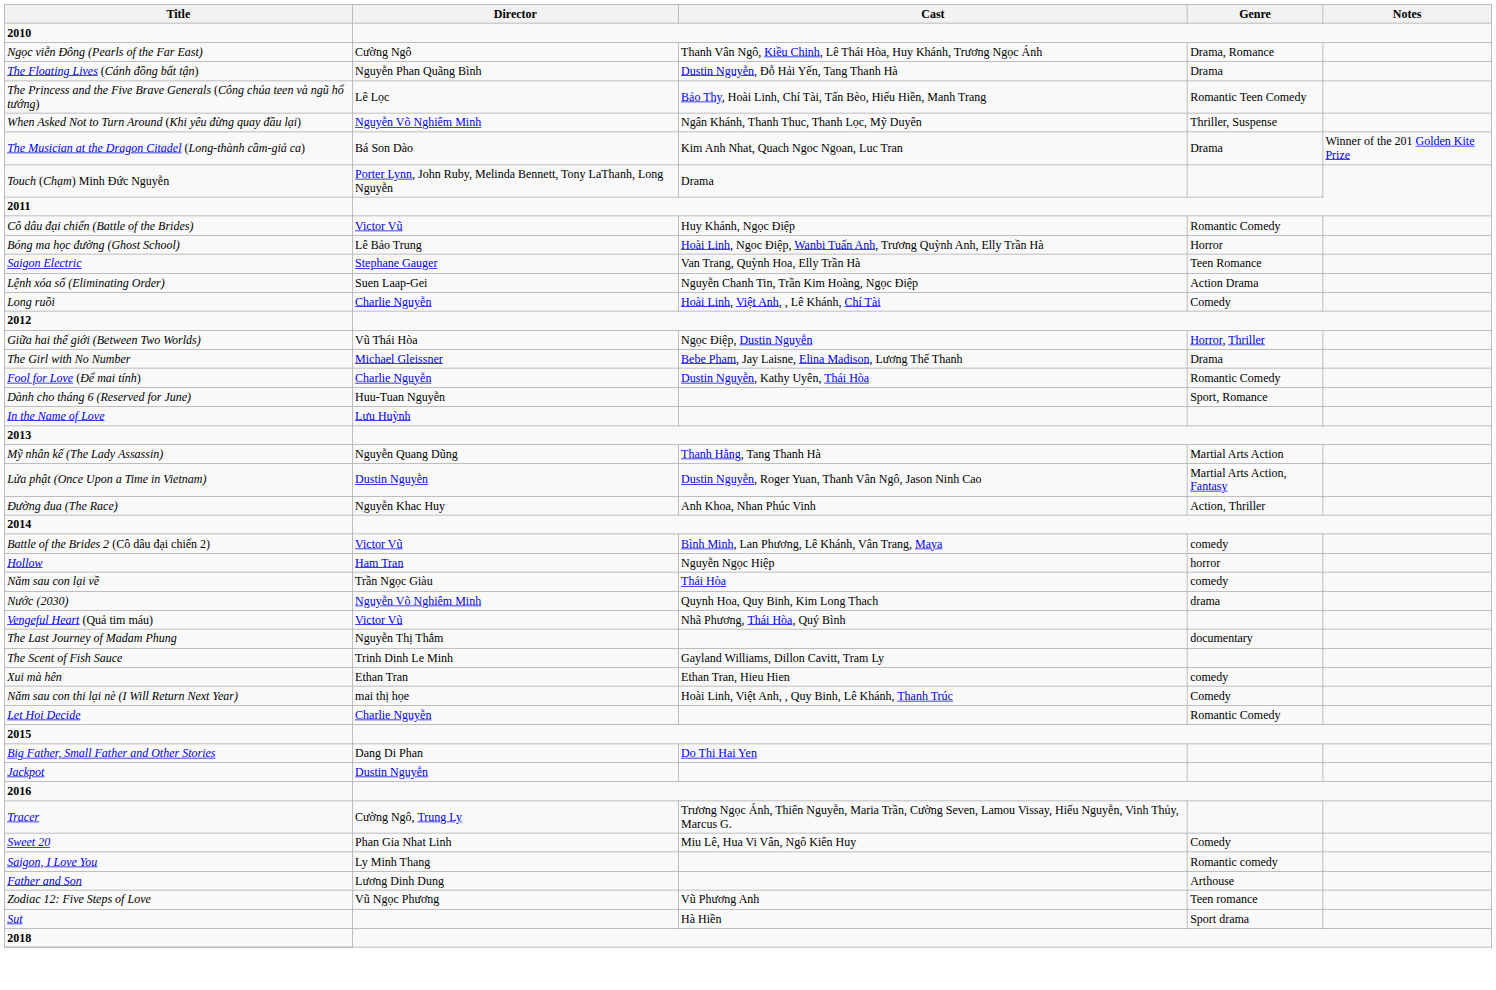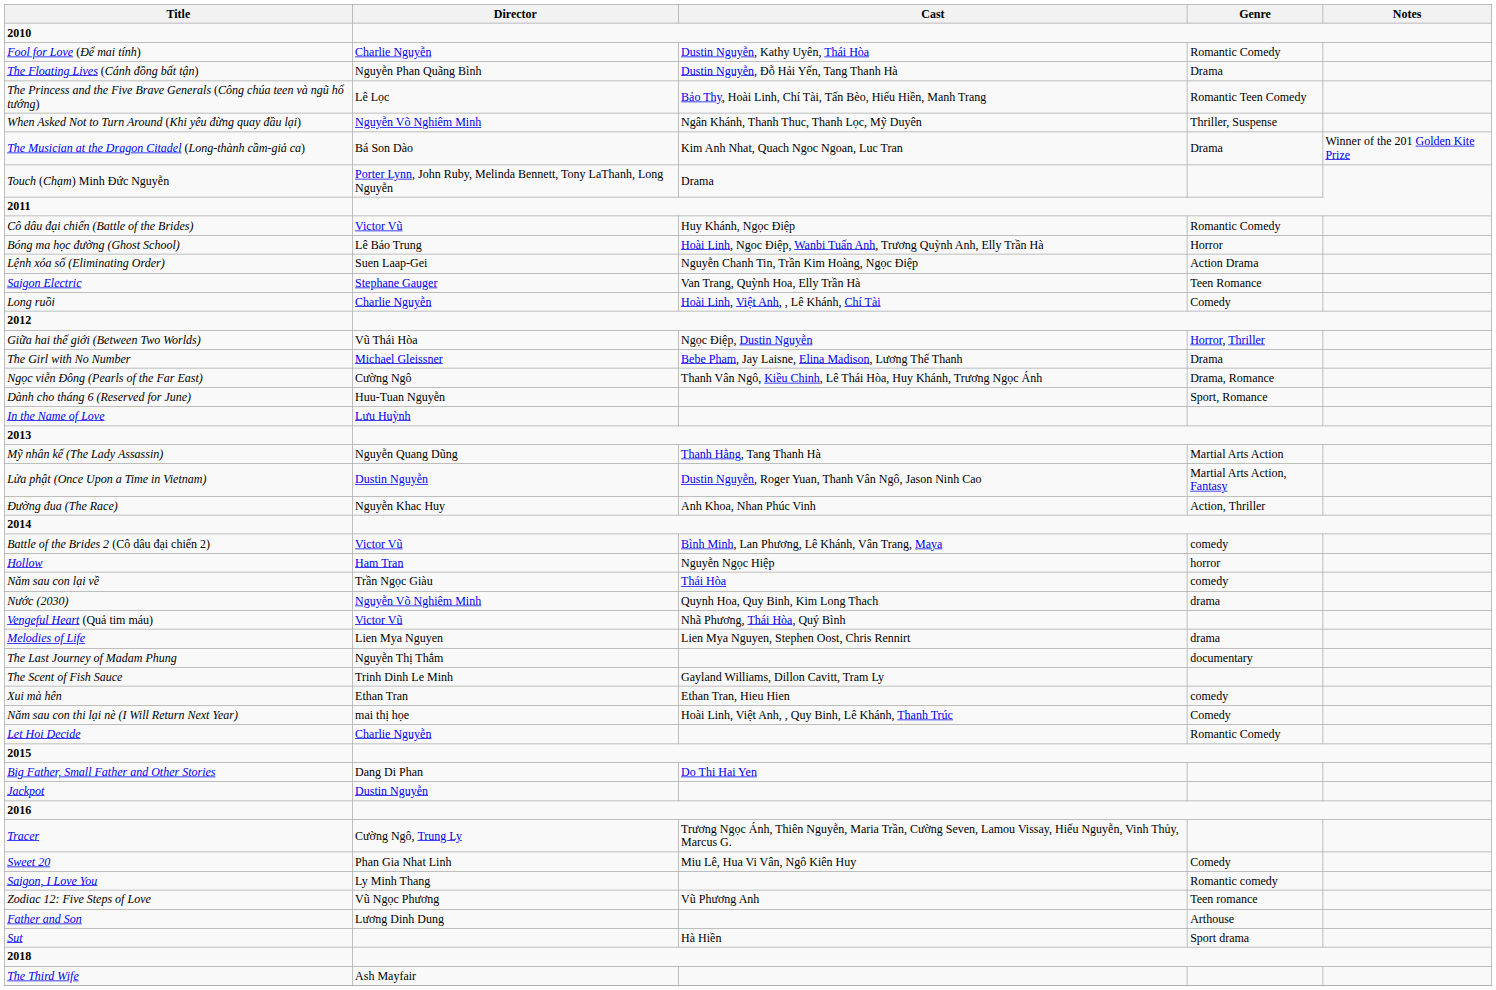rows swapped: Fool for Love (Để mai tính) <-> Ngọc viễn Đông (Pearls of the Far East)
rows swapped: Saigon Electric <-> Lệnh xóa số (Eliminating Order)
+ row: Melodies of Life | Lien Mya Nguyen | Lien Mya Nguyen, Stephen Oost, Chris Rennirt | drama
rows swapped: Father and Son <-> Zodiac 12: Five Steps of Love
+ row: The Third Wife | Ash Mayfair
